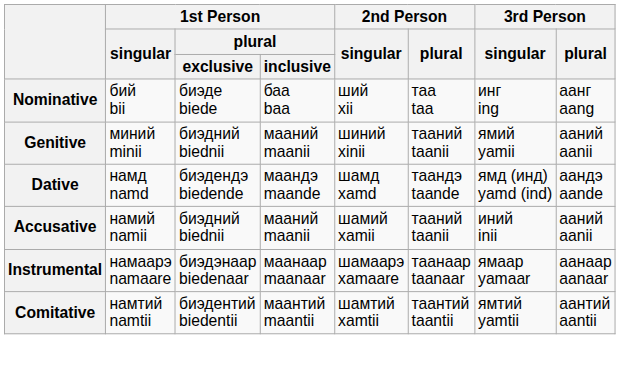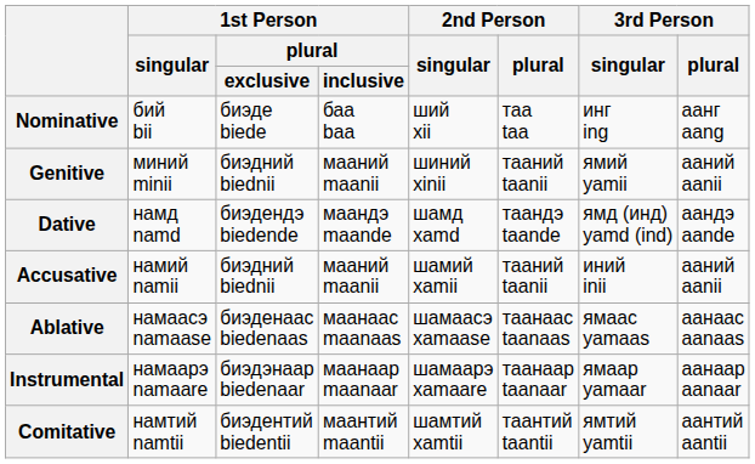+ row: Ablative | намаасэ namaase | биэденаас biedenaas | маанаас maanaas | шамаасэ xamaase | таанаас taanaas | ямаас yamaas | аанаас aanaas
